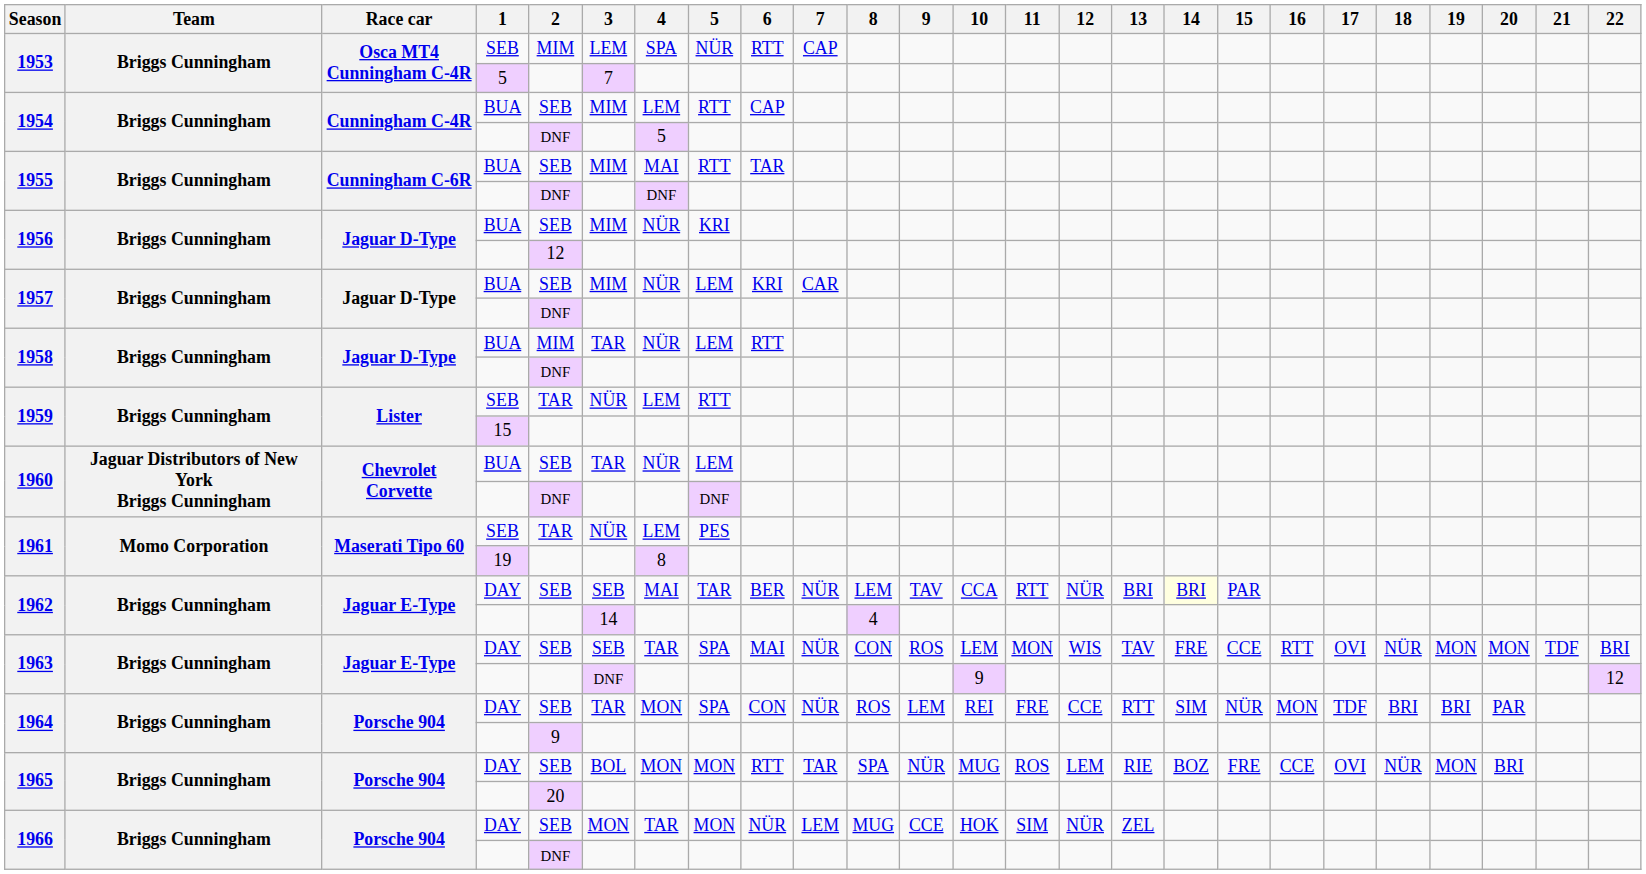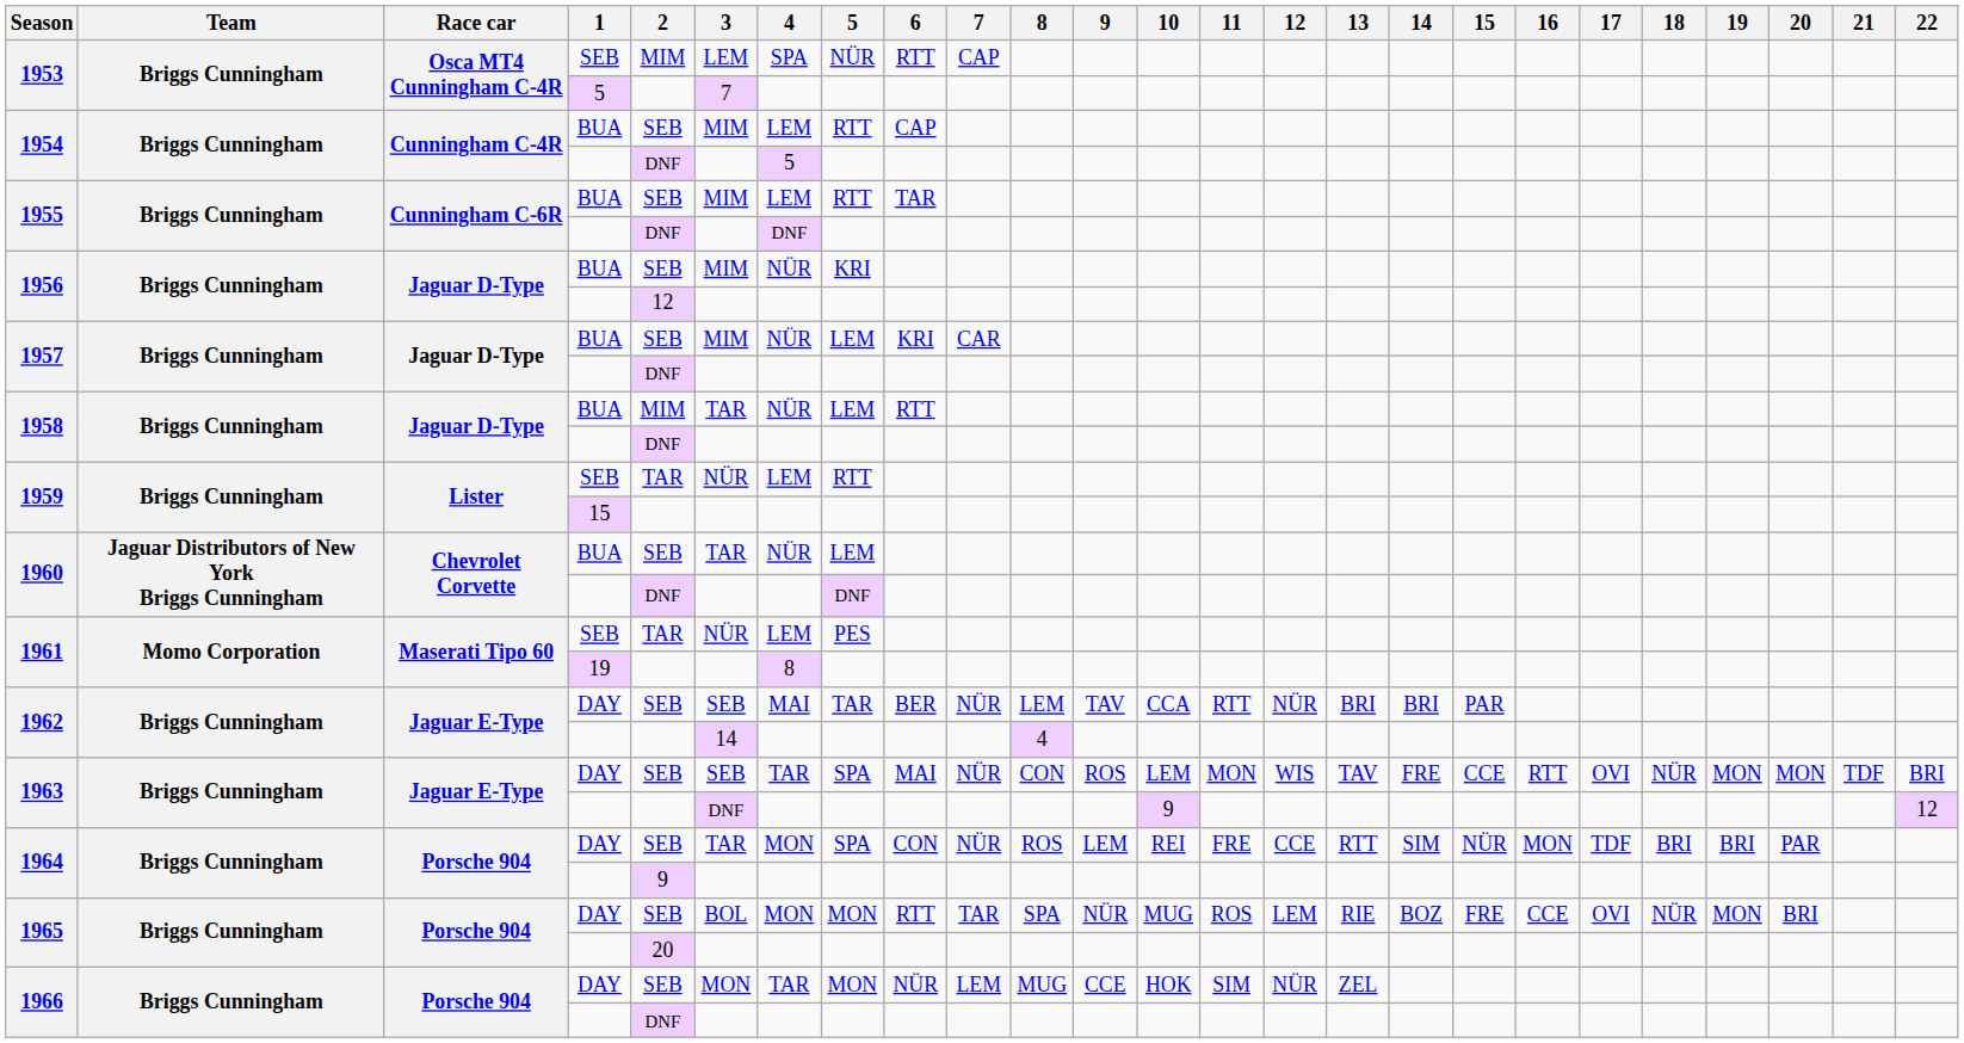1955 / BUA | 4: MAI -> LEM
1962 / DAY | 14: lightyellow background -> no background
